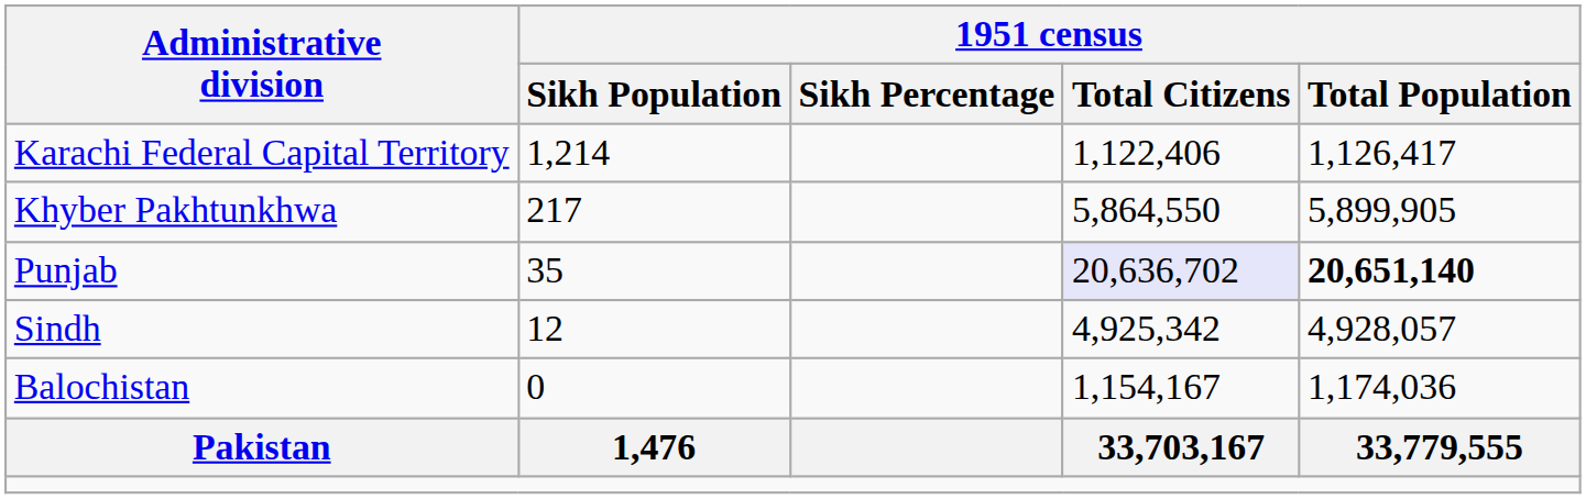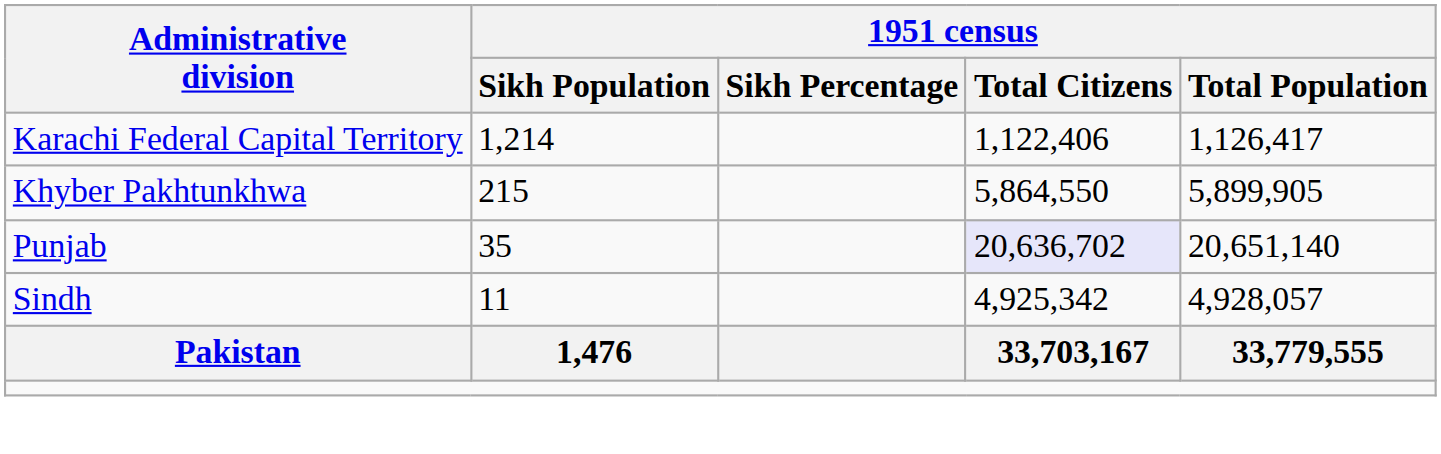Khyber Pakhtunkhwa | 1951 census / Sikh Population: 217 -> 215
Punjab | 1951 census / Total Population: bold -> normal
Sindh | 1951 census / Sikh Population: 12 -> 11
- row: Balochistan | 0 | 1,154,167 | 1,174,036
